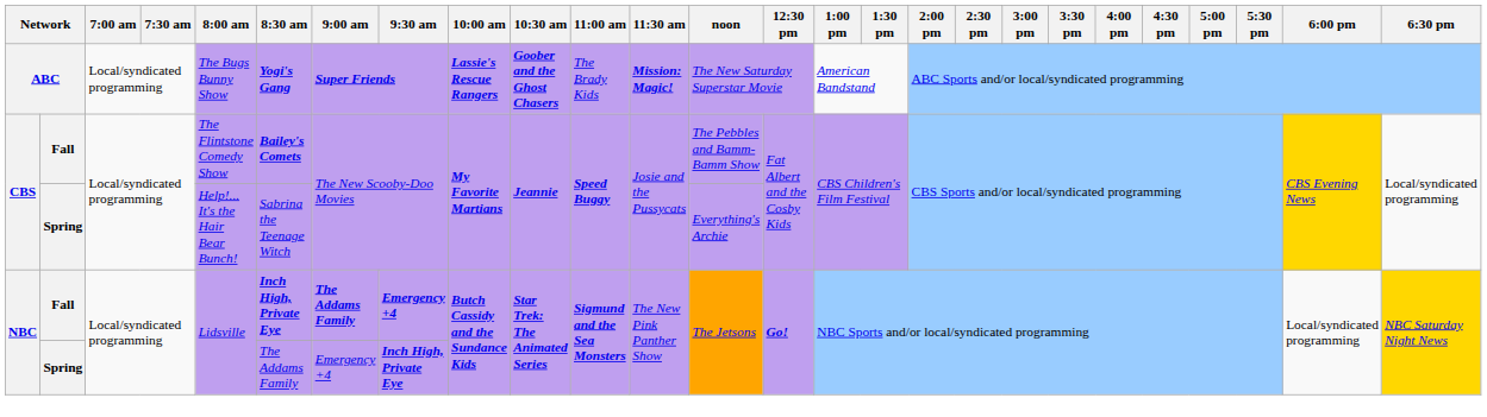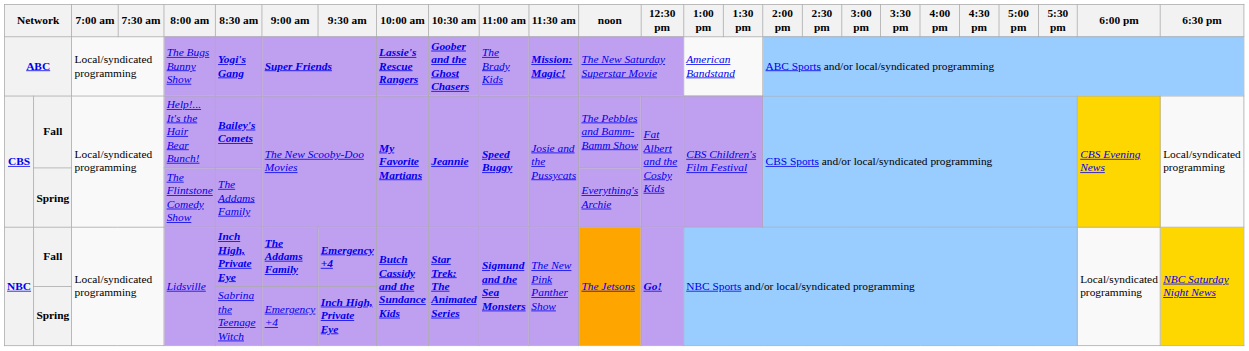CBS / Fall | 8:00 am: The Flintstone Comedy Show -> Help!... It's the Hair Bear Bunch!
CBS / Spring | 8:00 am: Help!... It's the Hair Bear Bunch! -> The Flintstone Comedy Show
CBS / Spring | 8:30 am: Sabrina the Teenage Witch -> The Addams Family
NBC / Spring | 8:30 am: The Addams Family -> Sabrina the Teenage Witch
